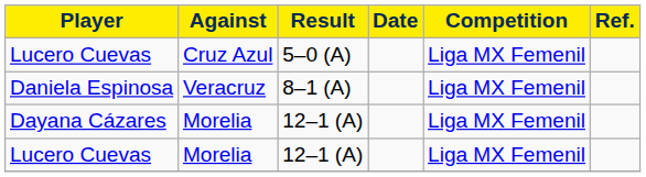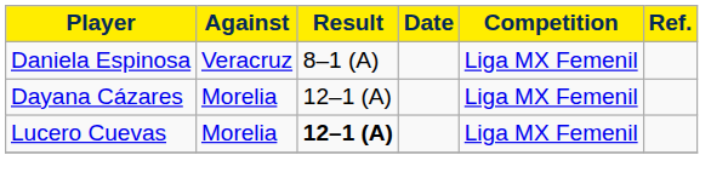- row: Lucero Cuevas | Cruz Azul | 5–0 (A) | Liga MX Femenil
Lucero Cuevas / Morelia | Result: normal -> bold
